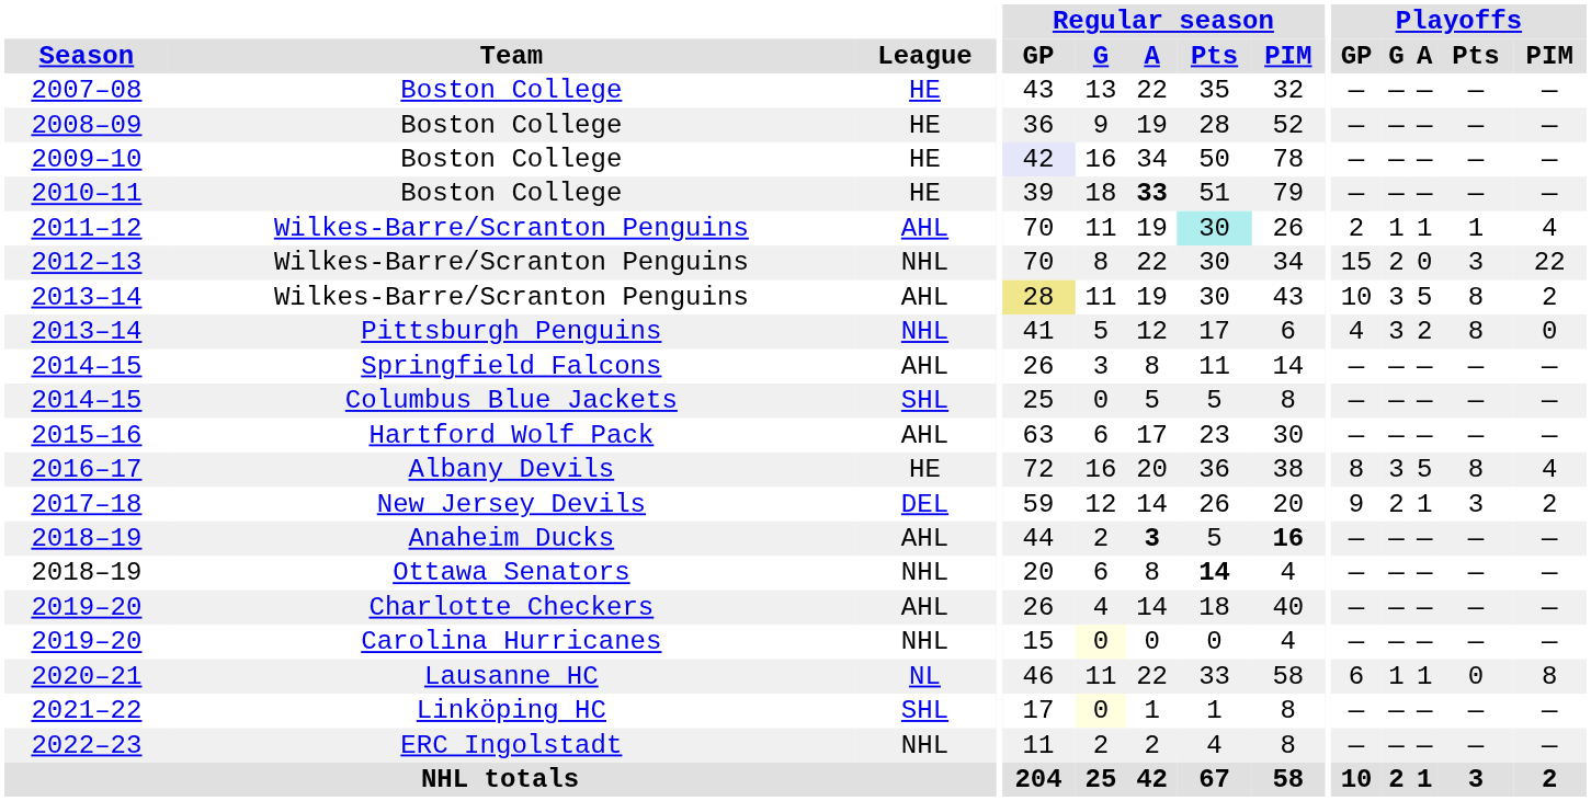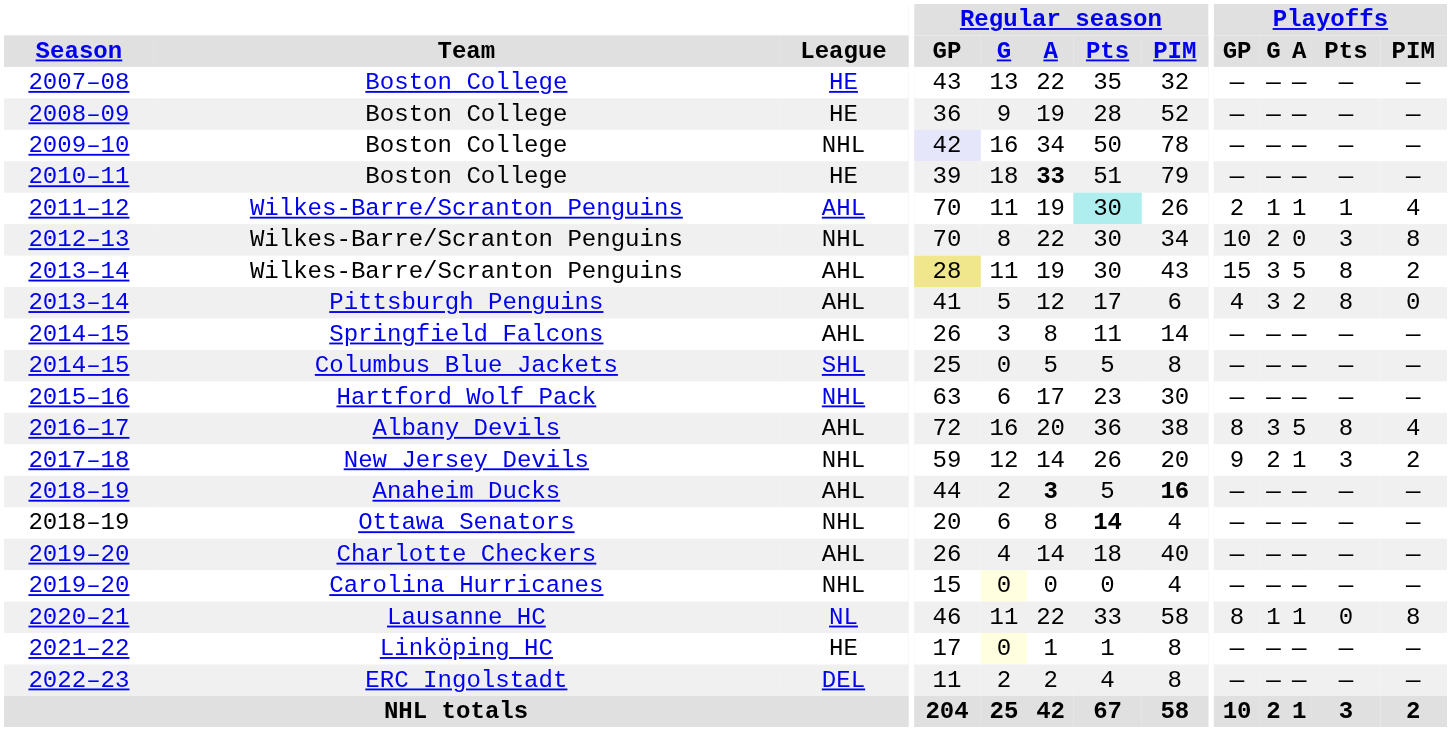2009–10 | League: HE -> NHL
2012–13 | Playoffs / GP: 15 -> 10
2012–13 | Playoffs / PIM: 22 -> 8
2013–14 / Wilkes-Barre/Scranton Penguins | Playoffs / GP: 10 -> 15
2013–14 / Pittsburgh Penguins | League: NHL -> AHL
2015–16 | League: AHL -> NHL
2016–17 | League: HE -> AHL
2017–18 | League: DEL -> NHL
2020–21 | Playoffs / GP: 6 -> 8
2021–22 | League: SHL -> HE
2022–23 | League: NHL -> DEL
